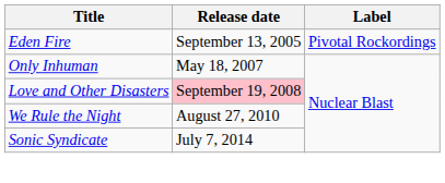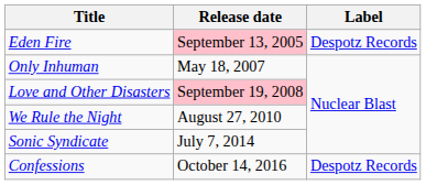Eden Fire | Release date: no background -> pink background
Eden Fire | Label: Pivotal Rockordings -> Despotz Records
+ row: Confessions | October 14, 2016 | Despotz Records
